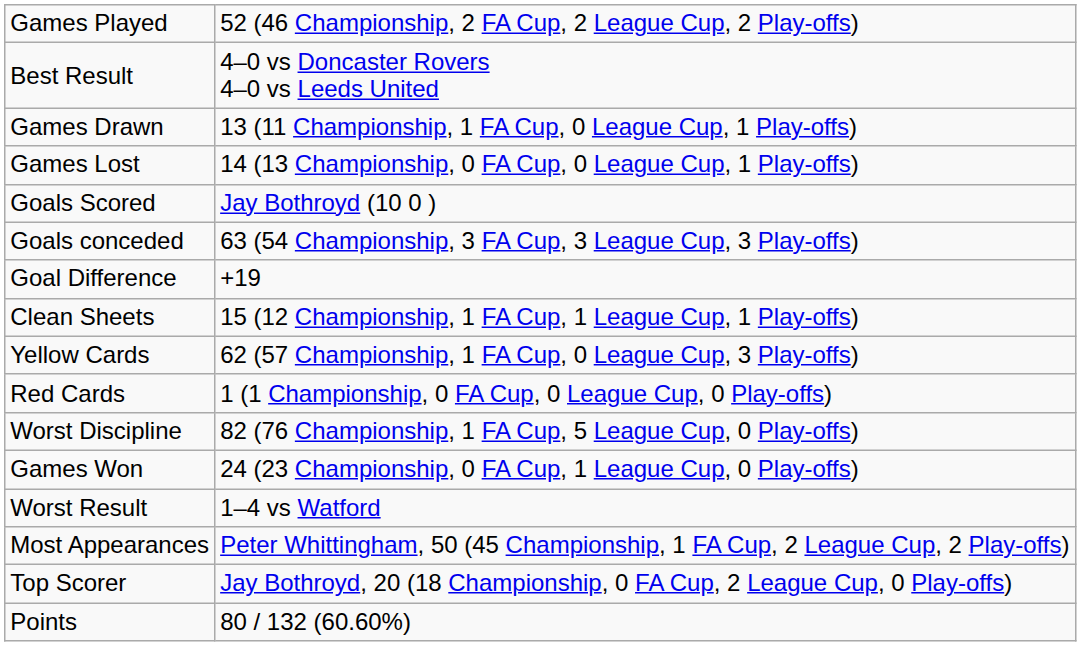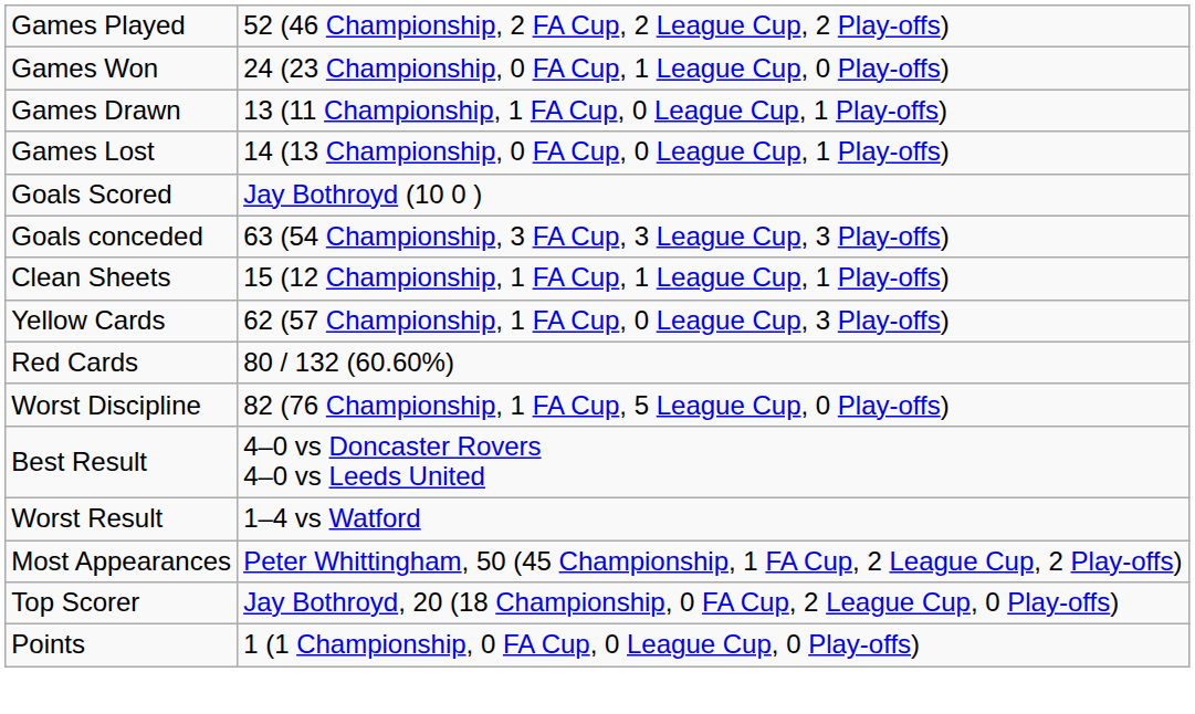rows swapped: Games Won <-> Best Result
- row: Goal Difference | +19
Red Cards | column 2: 1 (1 Championship, 0 FA Cup, 0 League Cup, 0 Play-offs) -> 80 / 132 (60.60%)
Points | column 2: 80 / 132 (60.60%) -> 1 (1 Championship, 0 FA Cup, 0 League Cup, 0 Play-offs)
